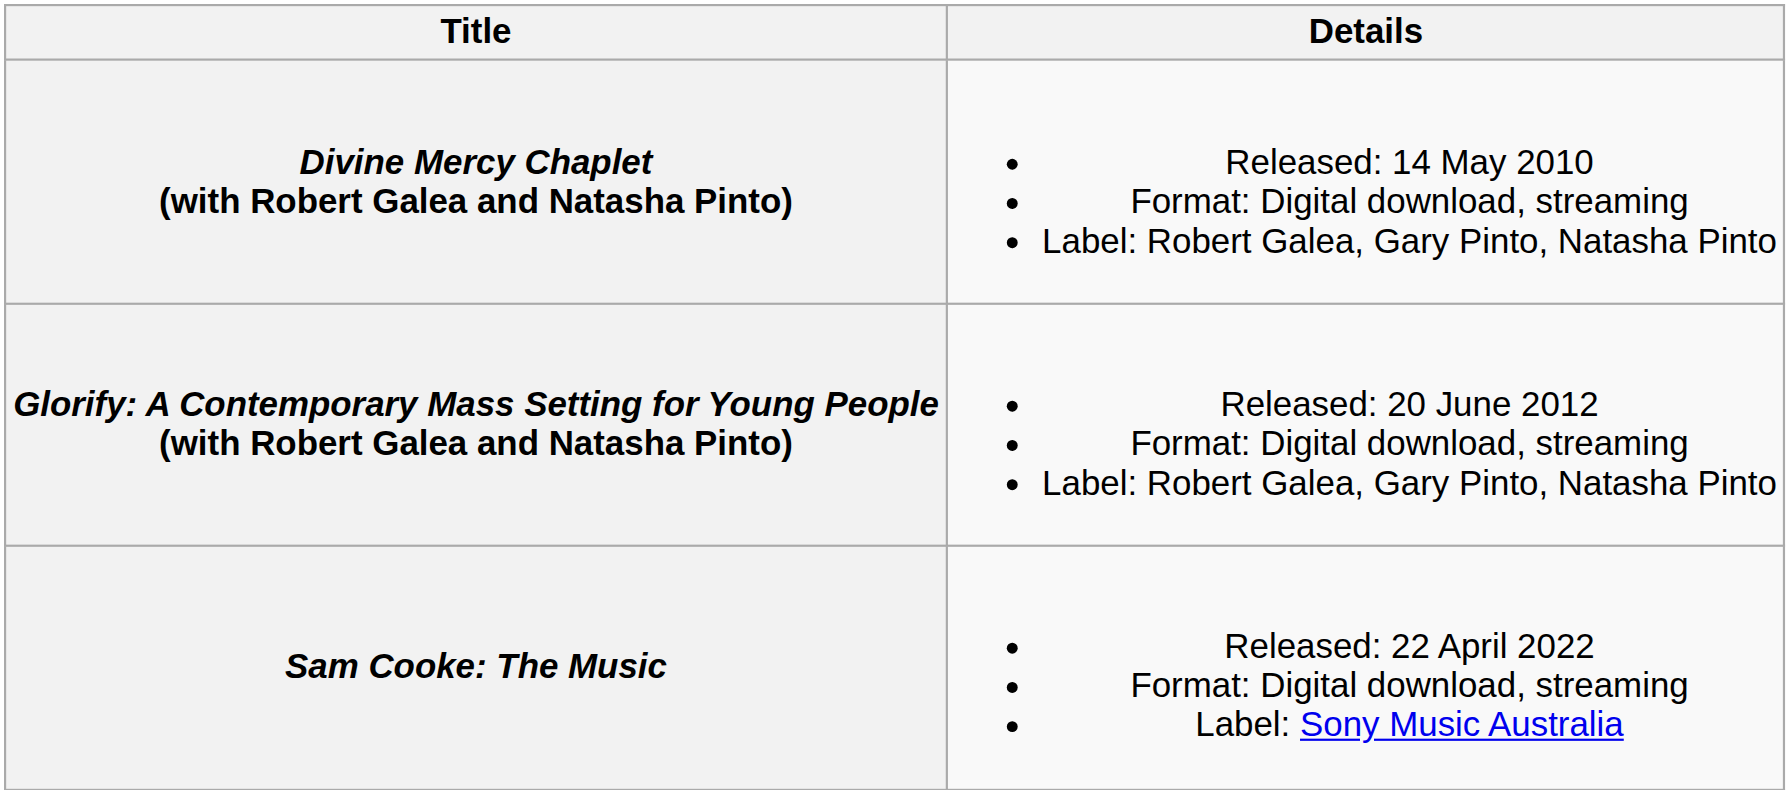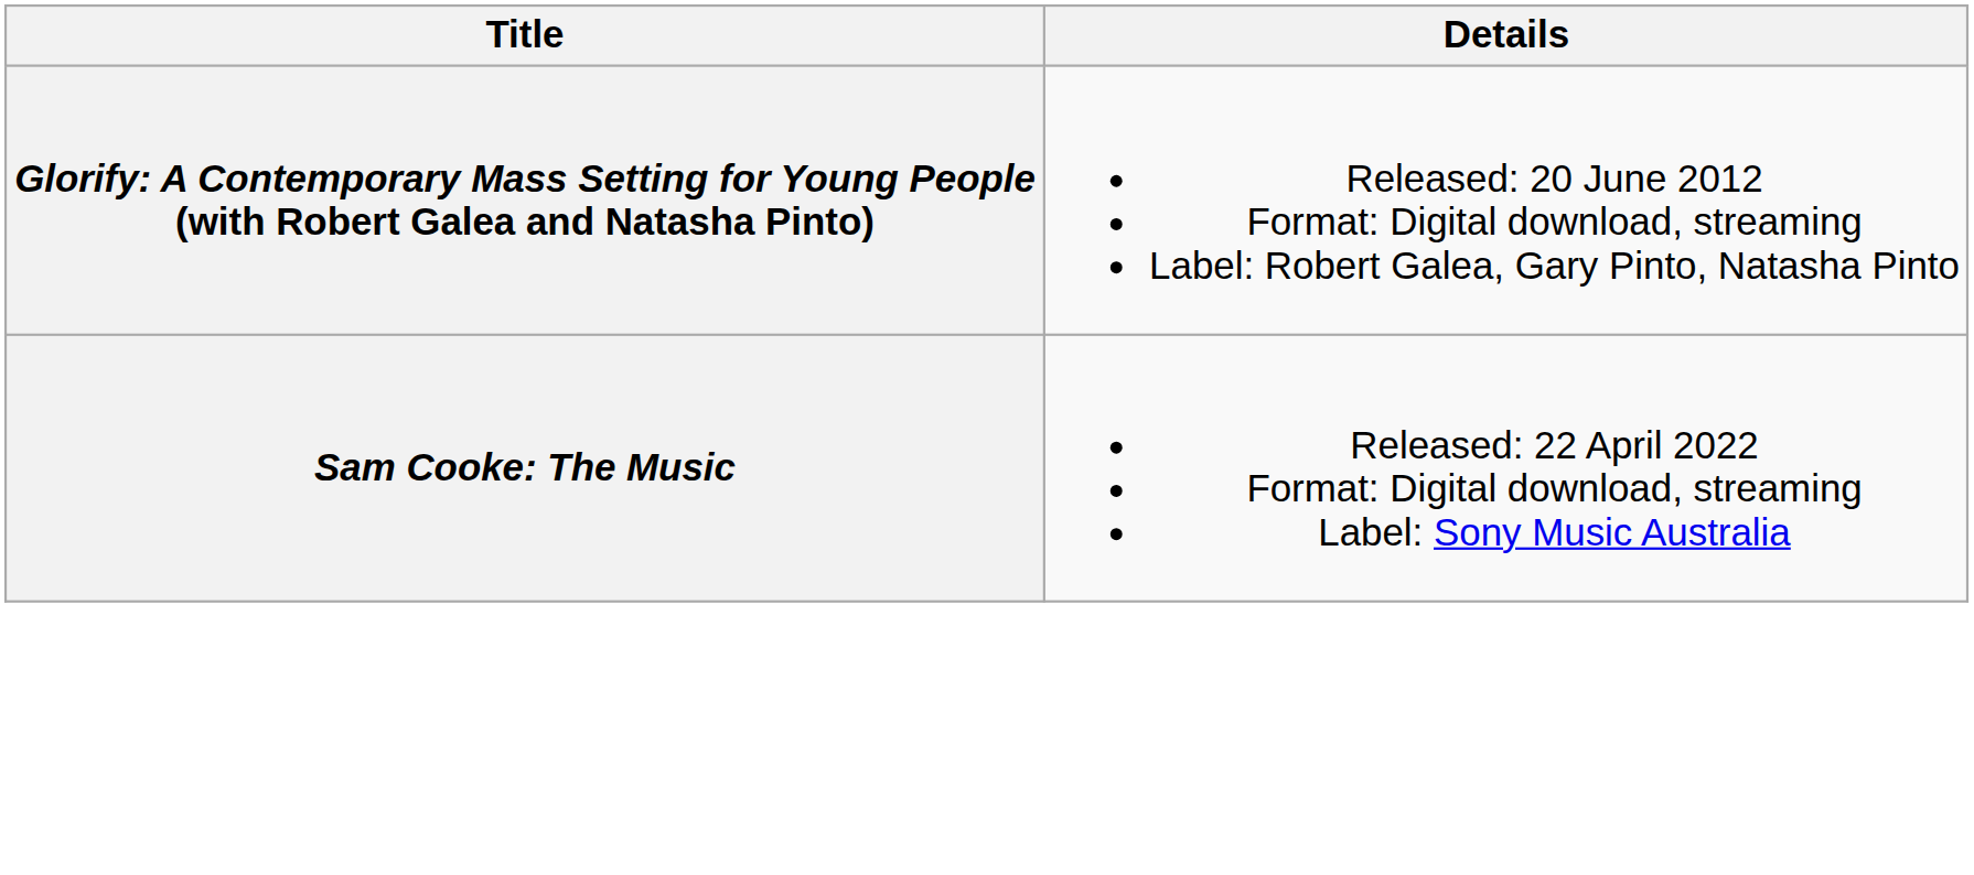- row: Divine Mercy Chaplet (with Robert Galea and Natasha Pinto) | Released: 14 May 2010 Format: Digital download, streaming Label: Robert Galea, Gary Pinto, Natasha Pinto
